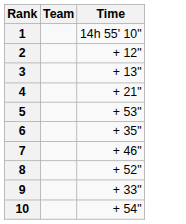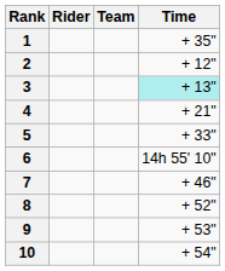+ column: Rider
1 | Time: 14h 55' 10" -> + 35"
3 | Time: no background -> paleturquoise background
5 | Time: + 53" -> + 33"
6 | Time: + 35" -> 14h 55' 10"
9 | Time: + 33" -> + 53"
